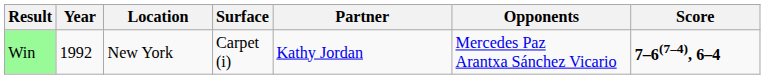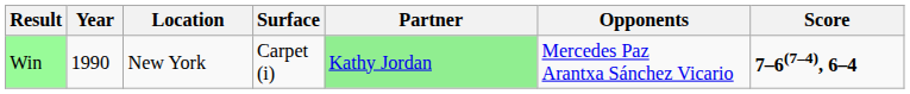Win | Year: 1992 -> 1990
Win | Partner: no background -> lightgreen background
